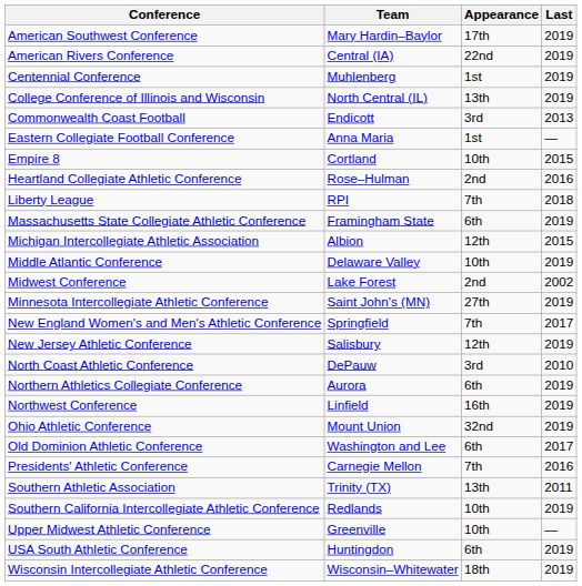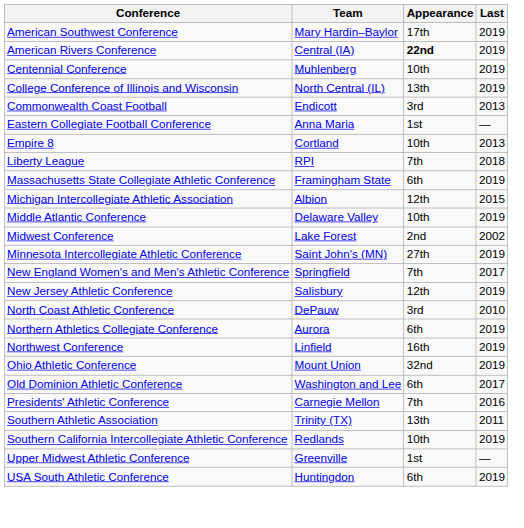American Rivers Conference | Appearance: normal -> bold
Centennial Conference | Appearance: 1st -> 10th
Empire 8 | Last: 2015 -> 2013
- row: Heartland Collegiate Athletic Conference | Rose–Hulman | 2nd | 2016
Upper Midwest Athletic Conference | Appearance: 10th -> 1st
- row: Wisconsin Intercollegiate Athletic Conference | Wisconsin–Whitewater | 18th | 2019
